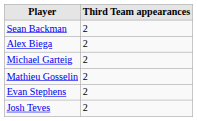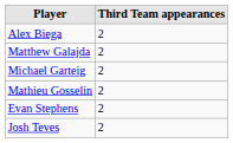- row: Sean Backman | 2
+ row: Matthew Galajda | 2
